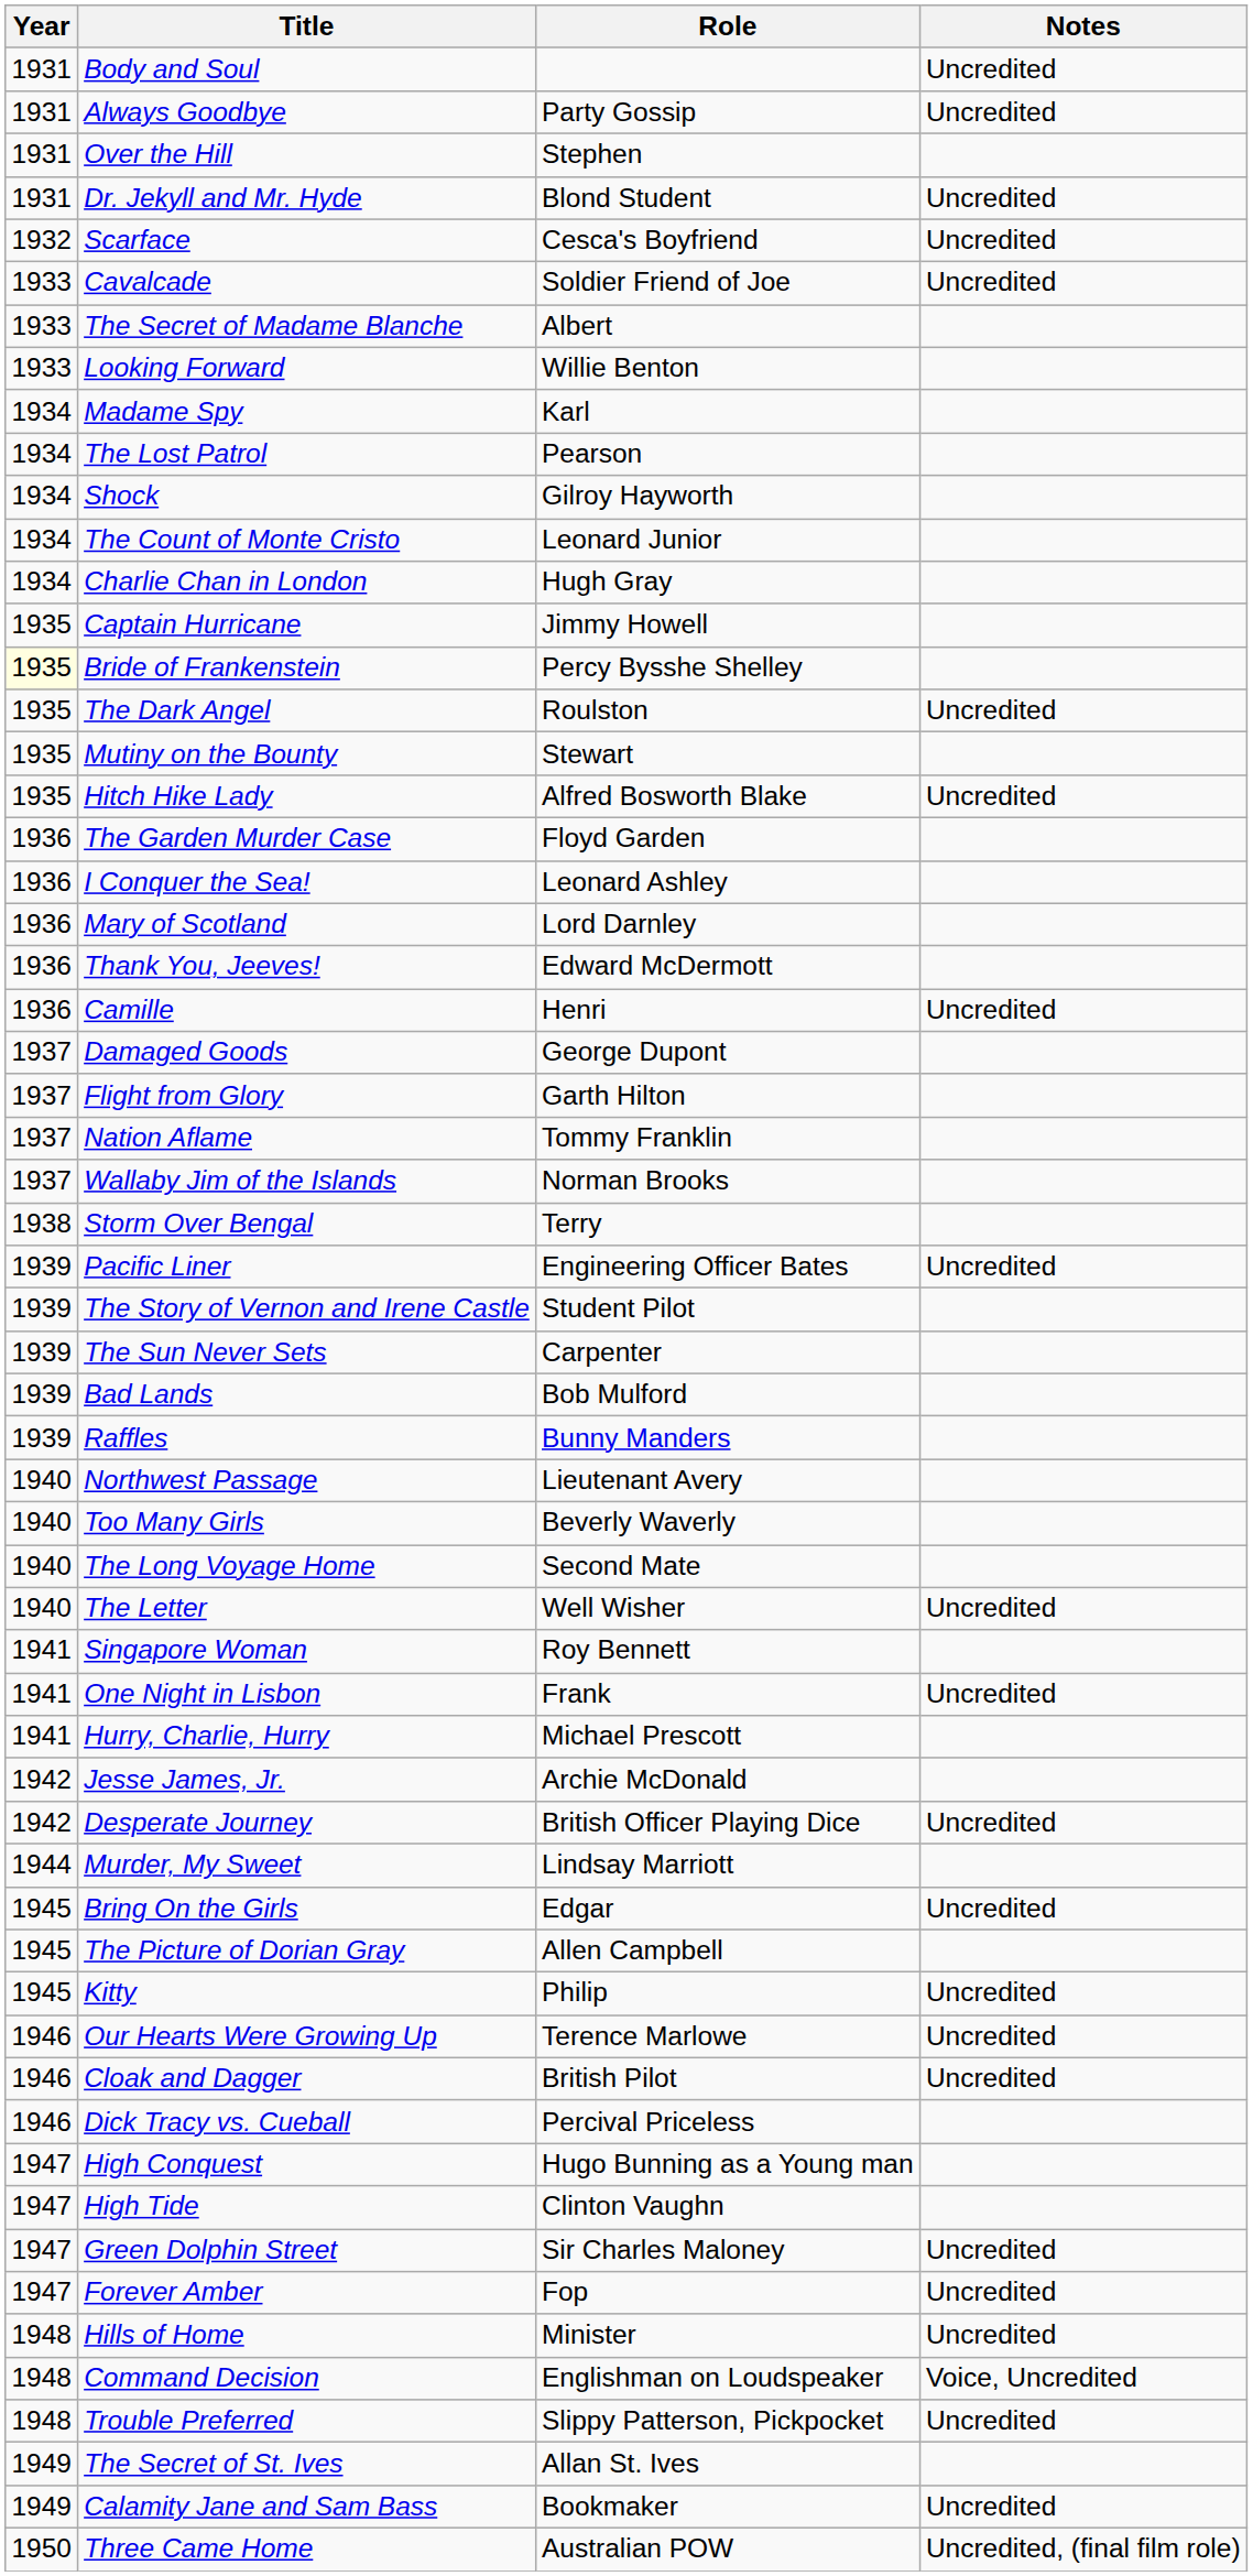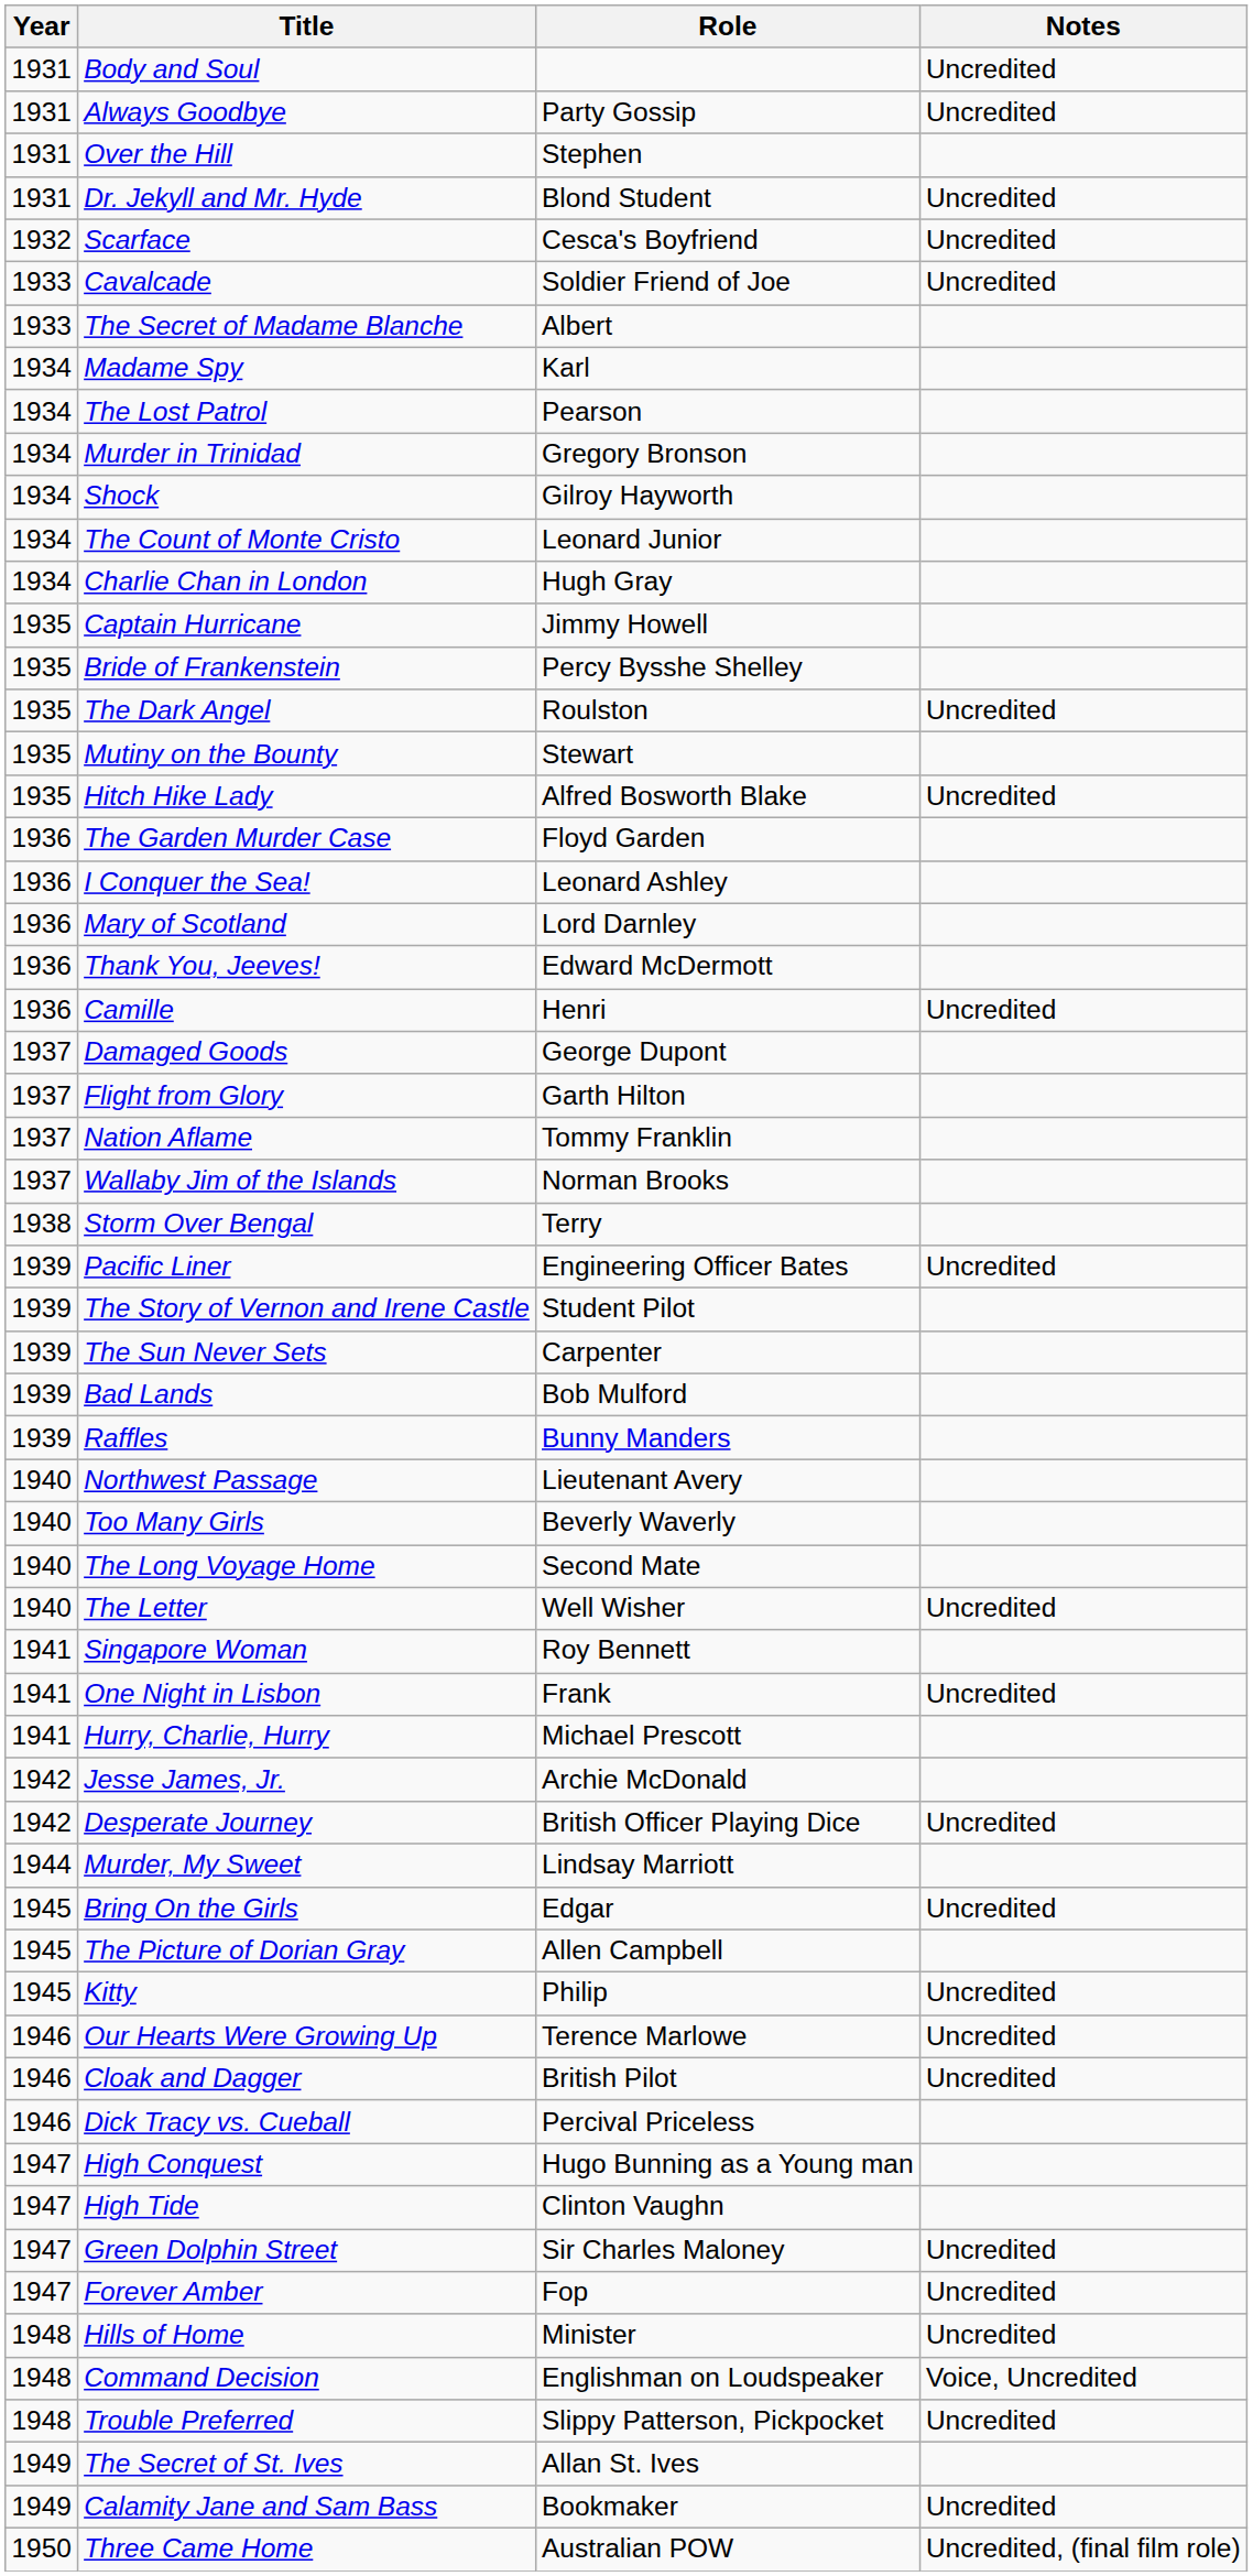- row: 1933 | Looking Forward | Willie Benton
+ row: 1934 | Murder in Trinidad | Gregory Bronson
Bride of Frankenstein | Year: lightyellow background -> no background
